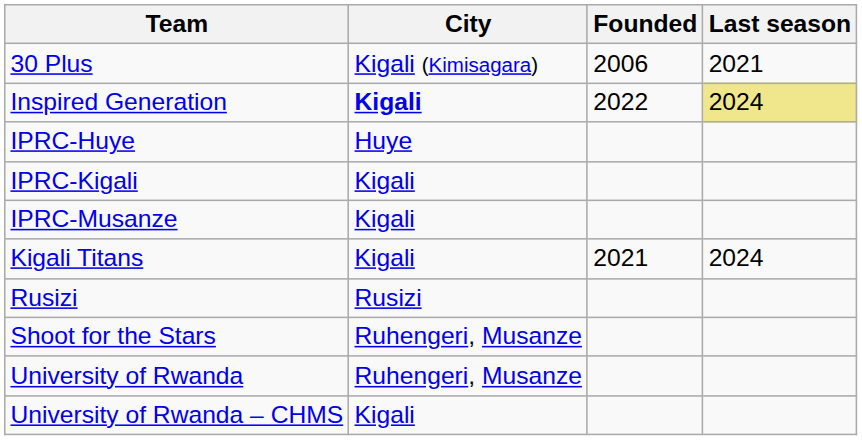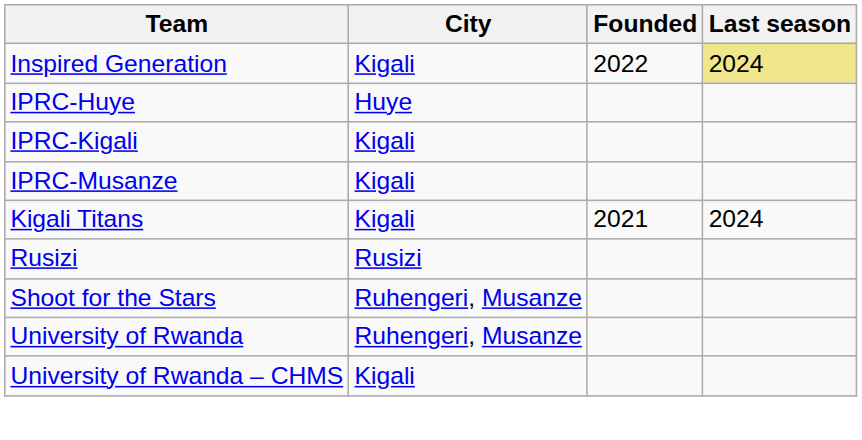- row: 30 Plus | Kigali (Kimisagara) | 2006 | 2021
Inspired Generation | City: bold -> normal
